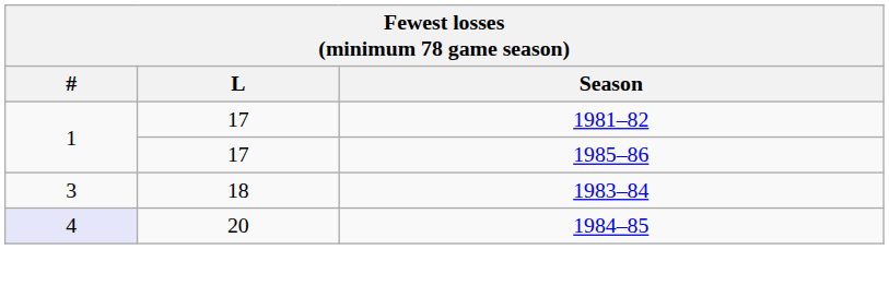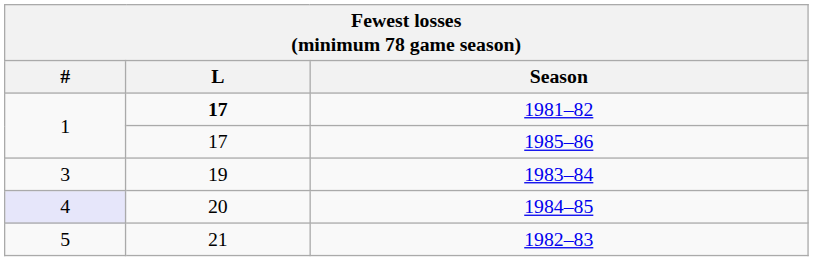1981–82 | L: normal -> bold
1983–84 | L: 18 -> 19
+ row: 5 | 21 | 1982–83
